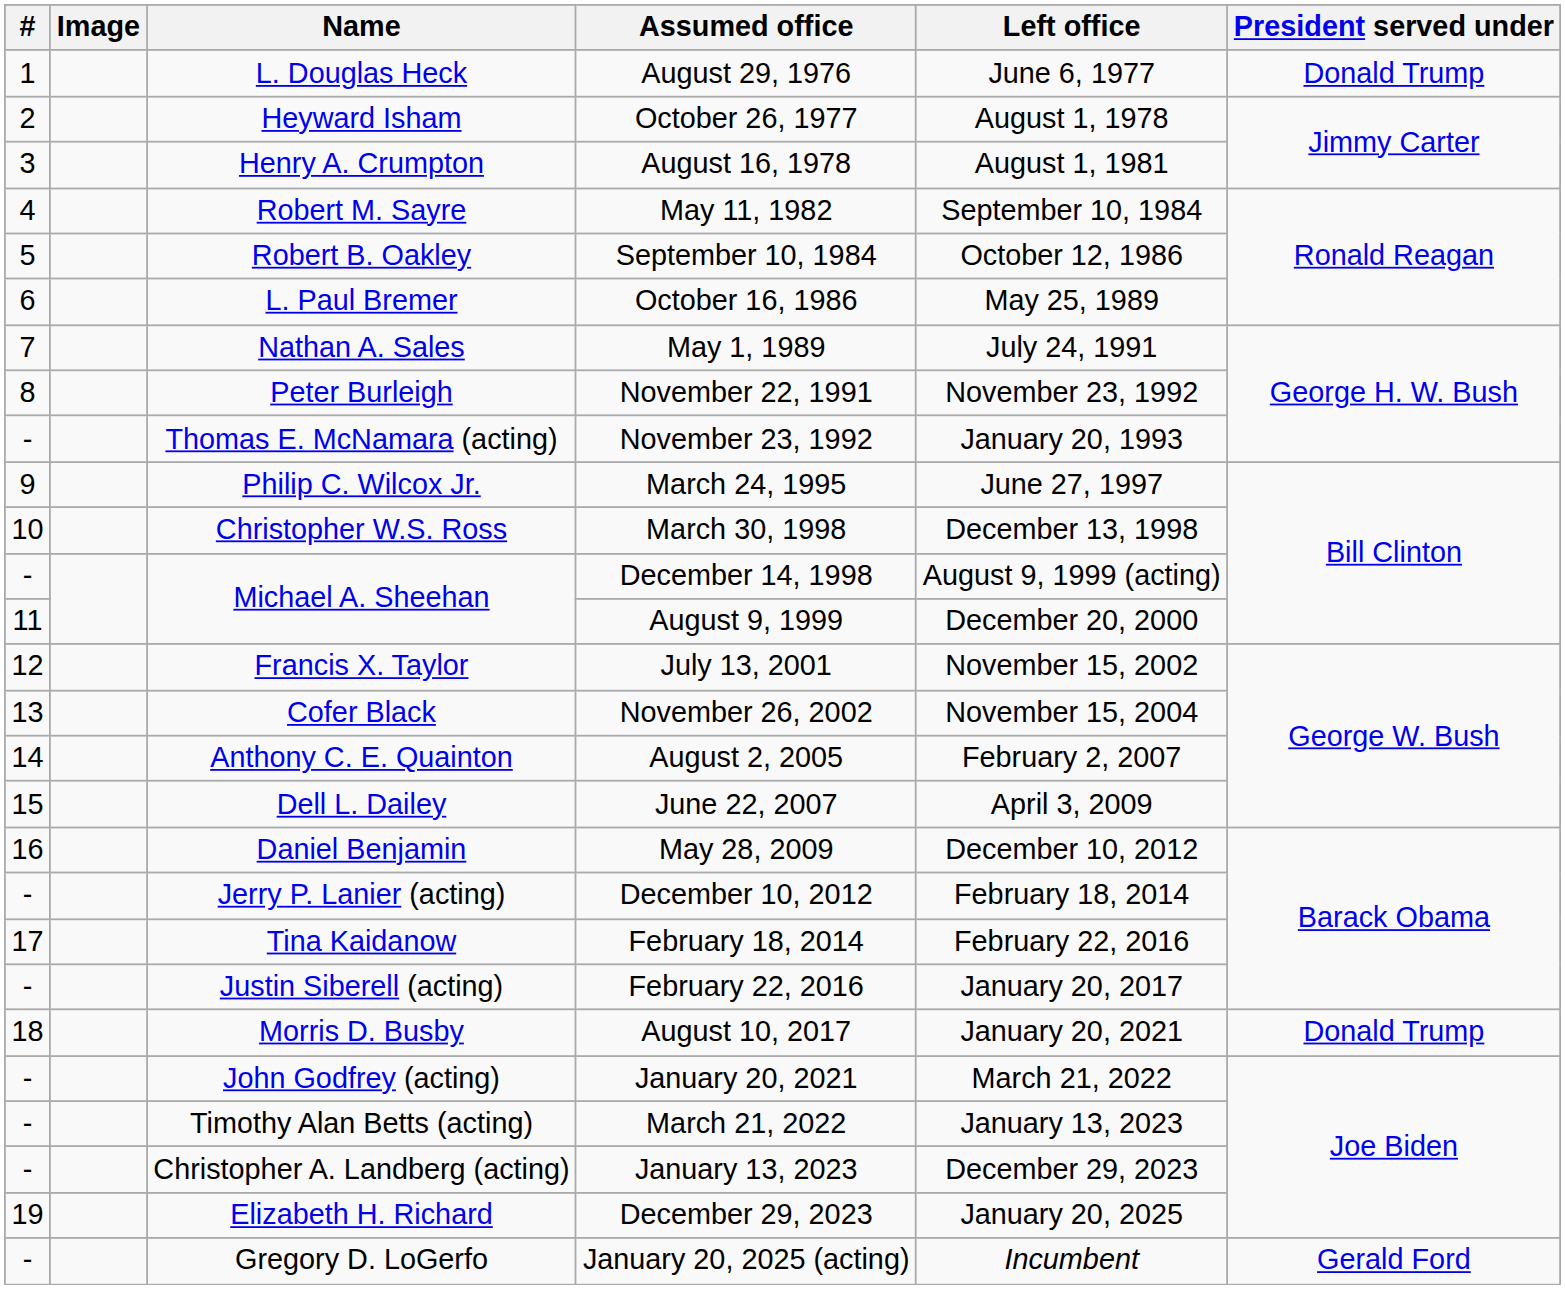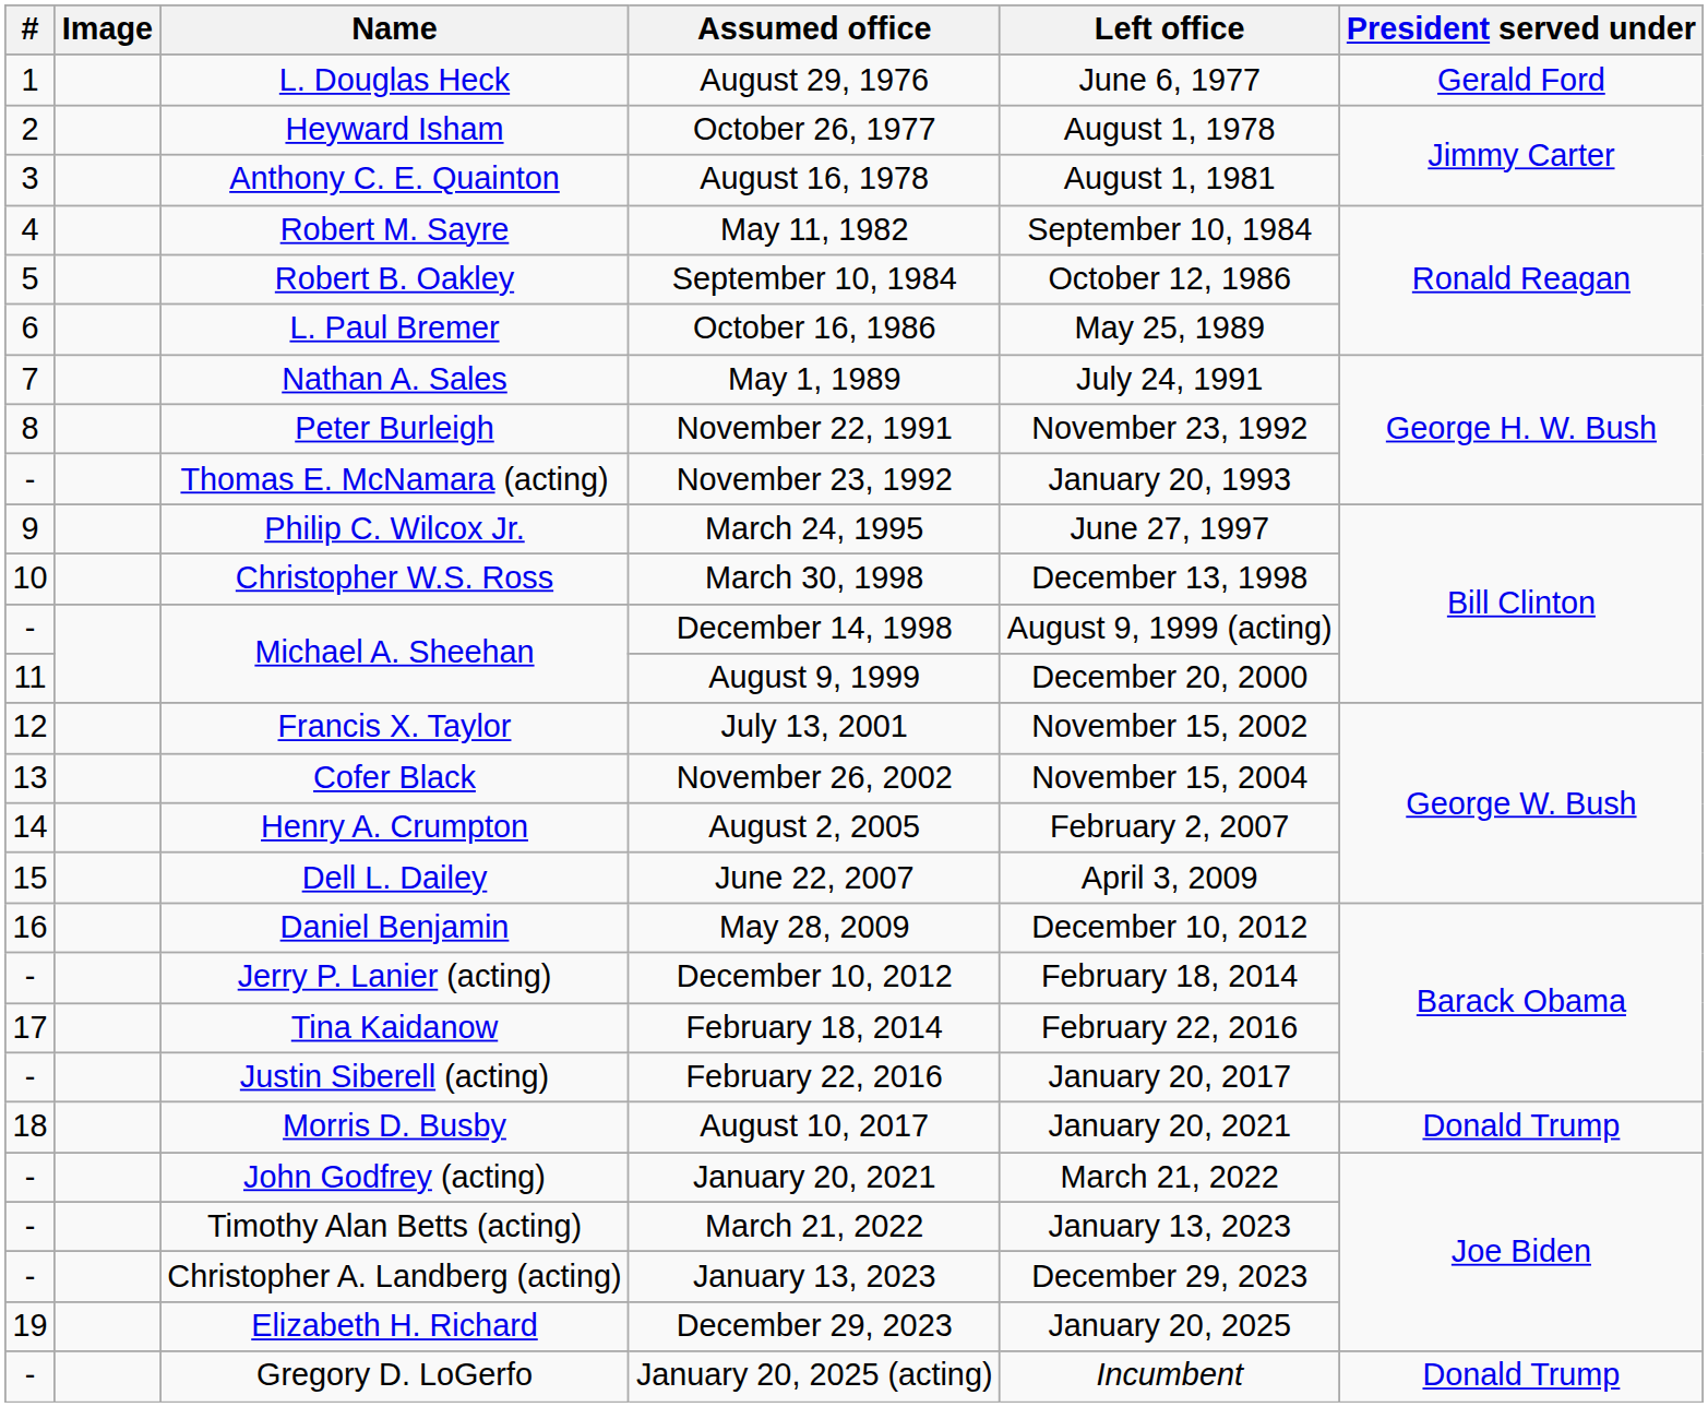August 29, 1976 | President served under: Donald Trump -> Gerald Ford
August 16, 1978 | Name: Henry A. Crumpton -> Anthony C. E. Quainton
August 2, 2005 | Name: Anthony C. E. Quainton -> Henry A. Crumpton
January 20, 2025 (acting) | President served under: Gerald Ford -> Donald Trump
